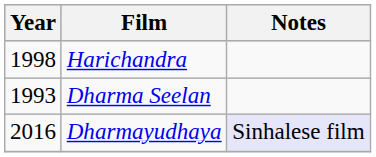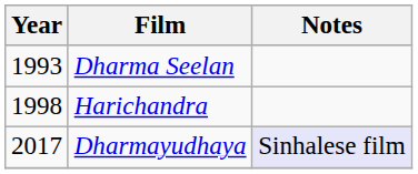rows swapped: Dharma Seelan <-> Harichandra
Dharmayudhaya | Year: 2016 -> 2017
